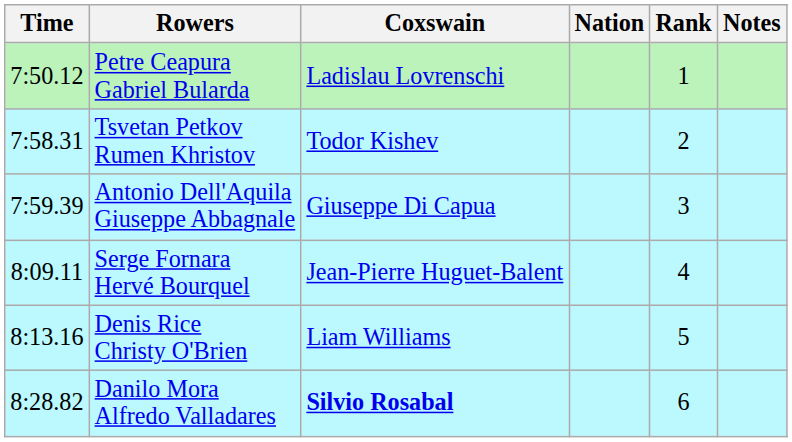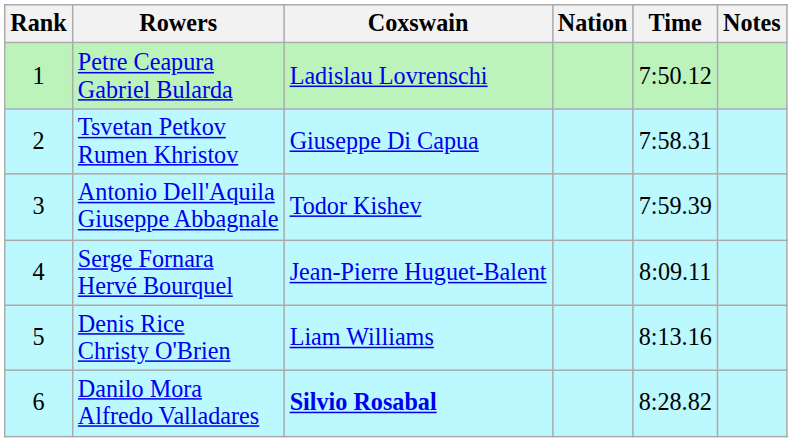columns swapped: Rank <-> Time
Tsvetan Petkov Rumen Khristov | Coxswain: Todor Kishev -> Giuseppe Di Capua
Antonio Dell'Aquila Giuseppe Abbagnale | Coxswain: Giuseppe Di Capua -> Todor Kishev
